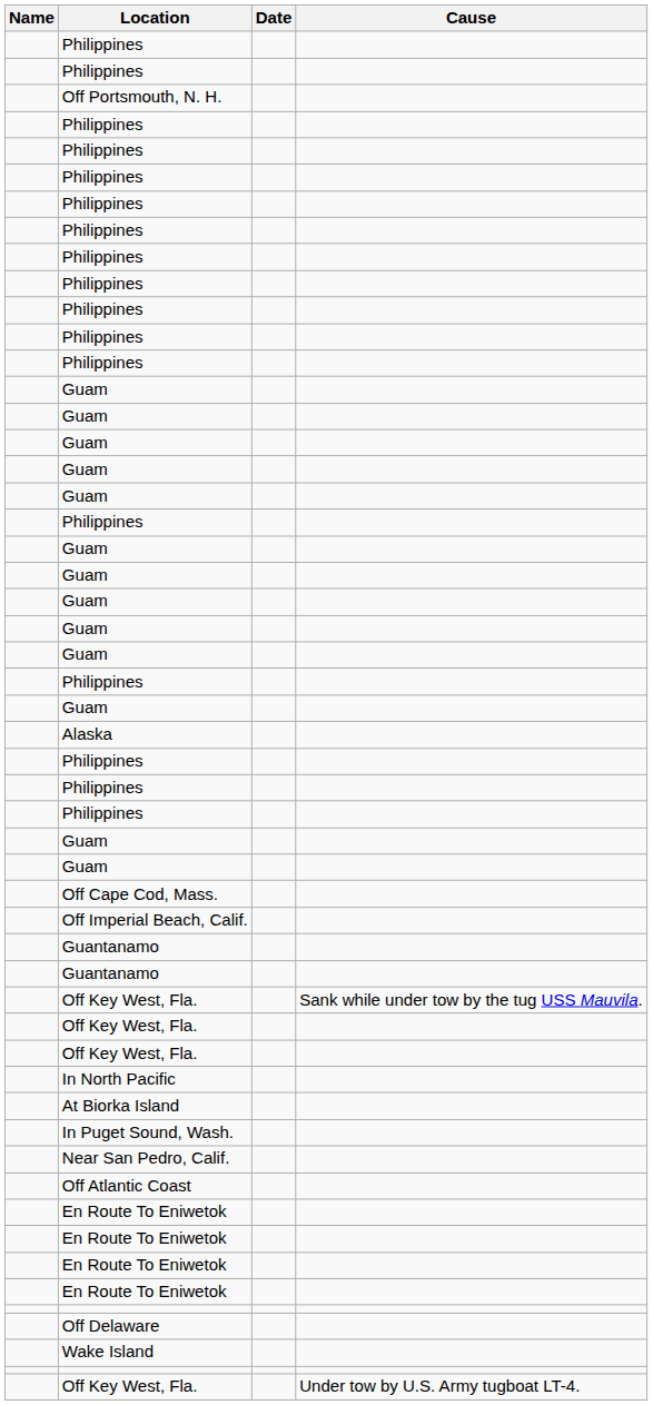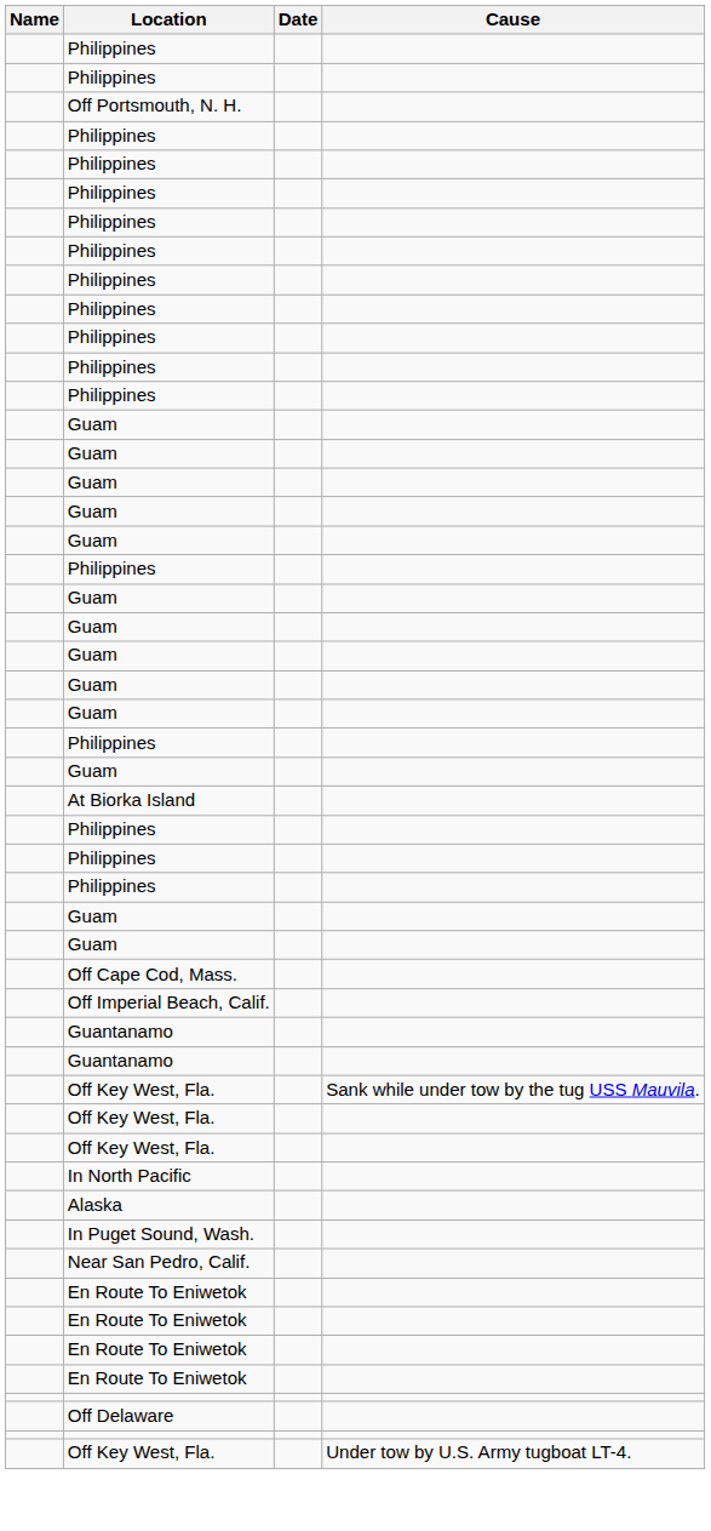rows swapped: Alaska <-> At Biorka Island
- row: Off Atlantic Coast
- row: Wake Island
